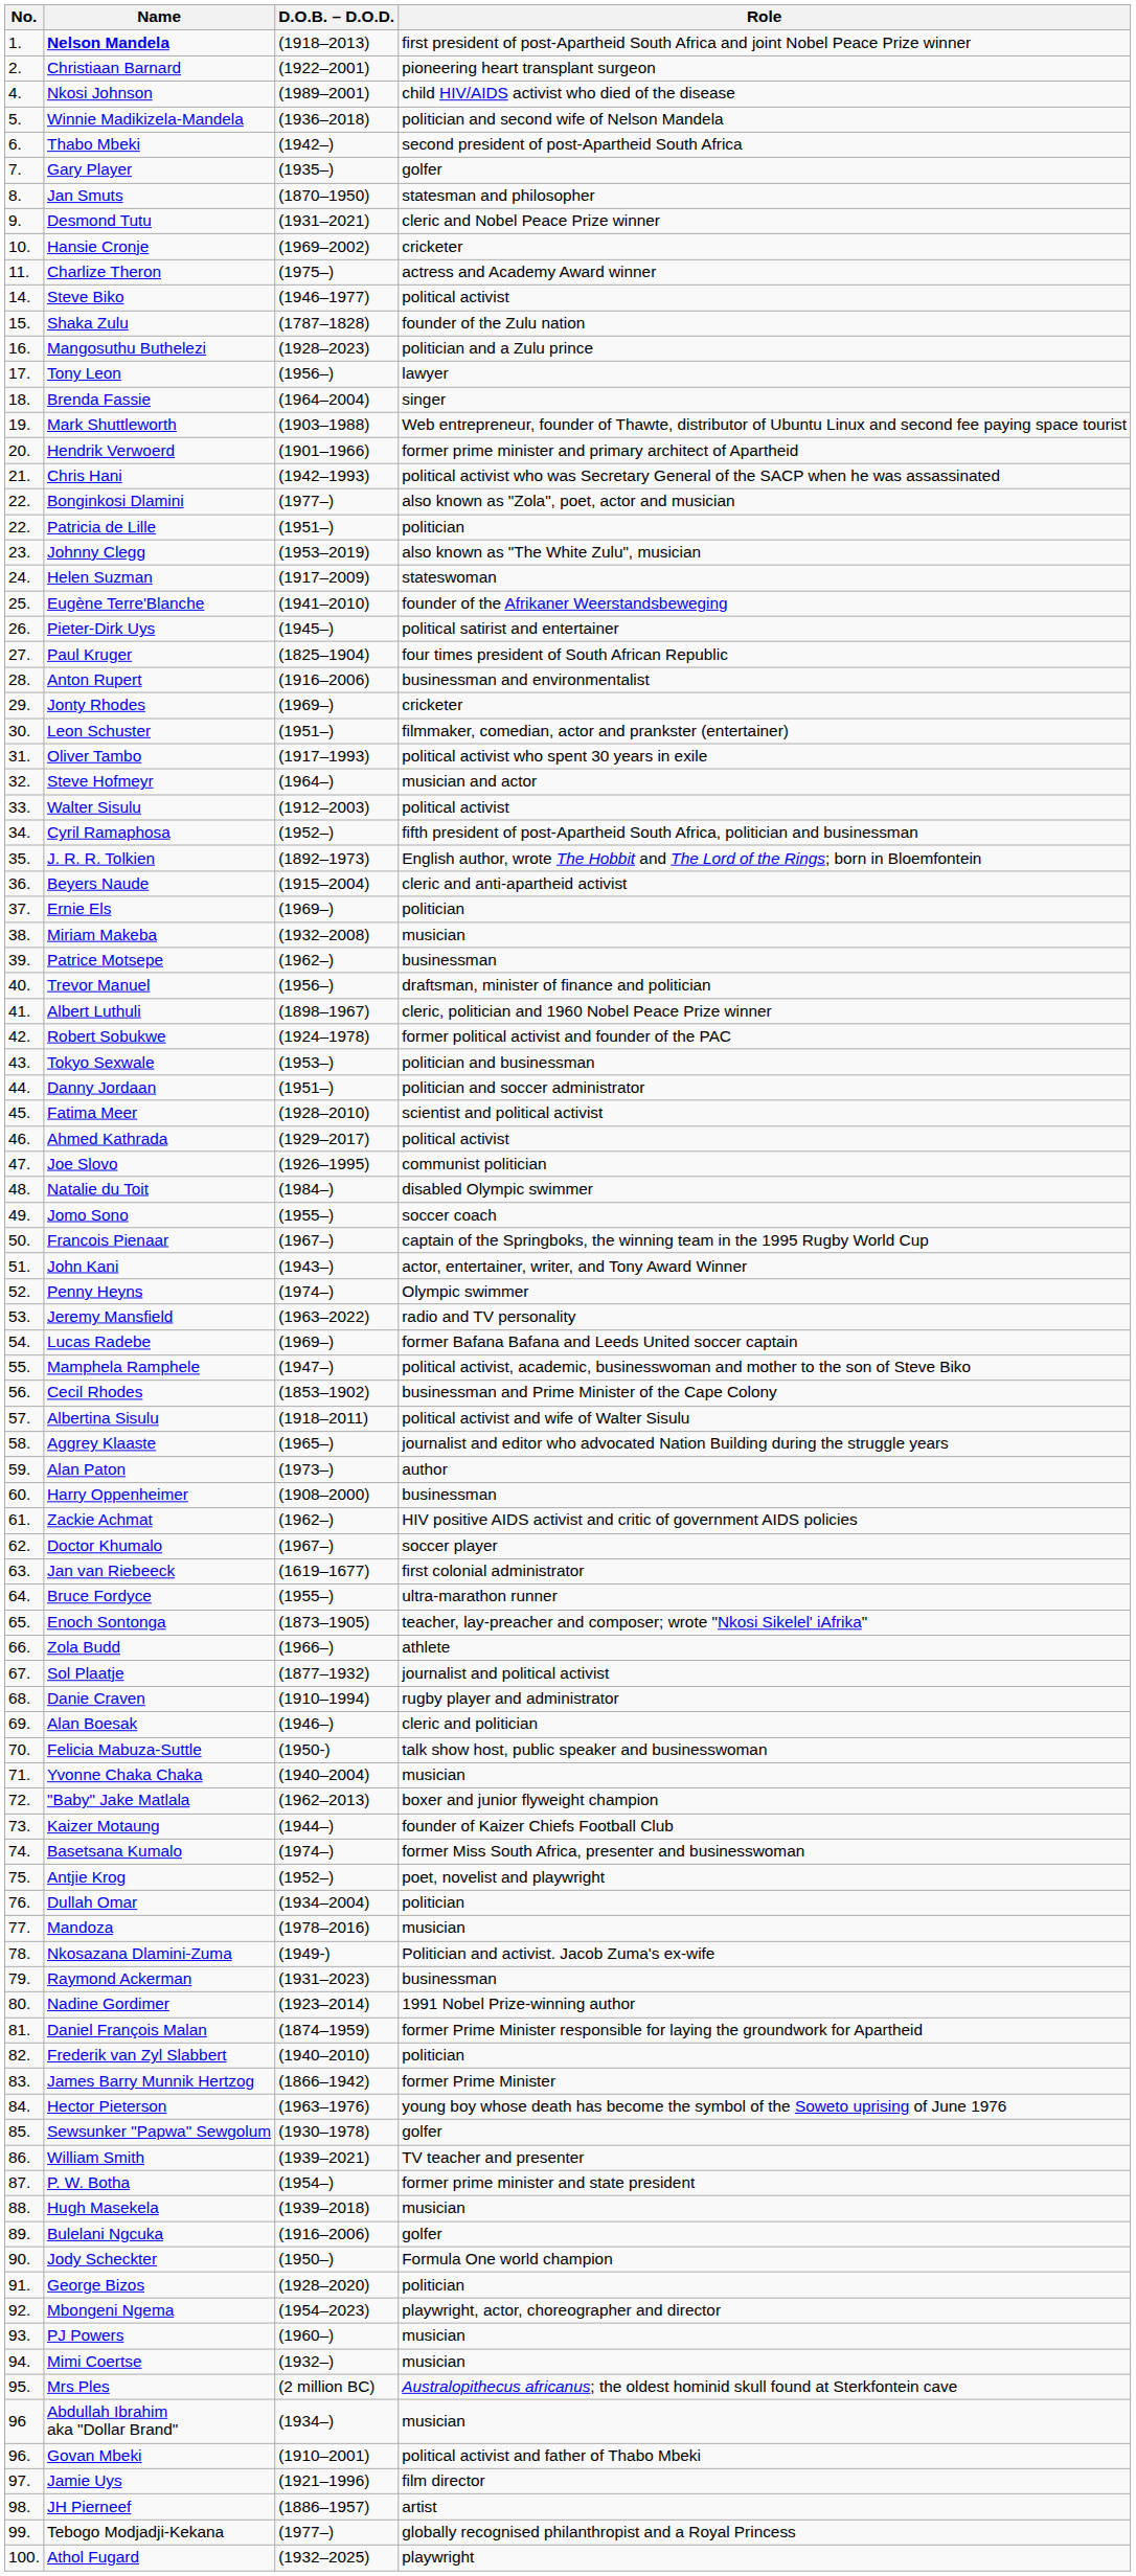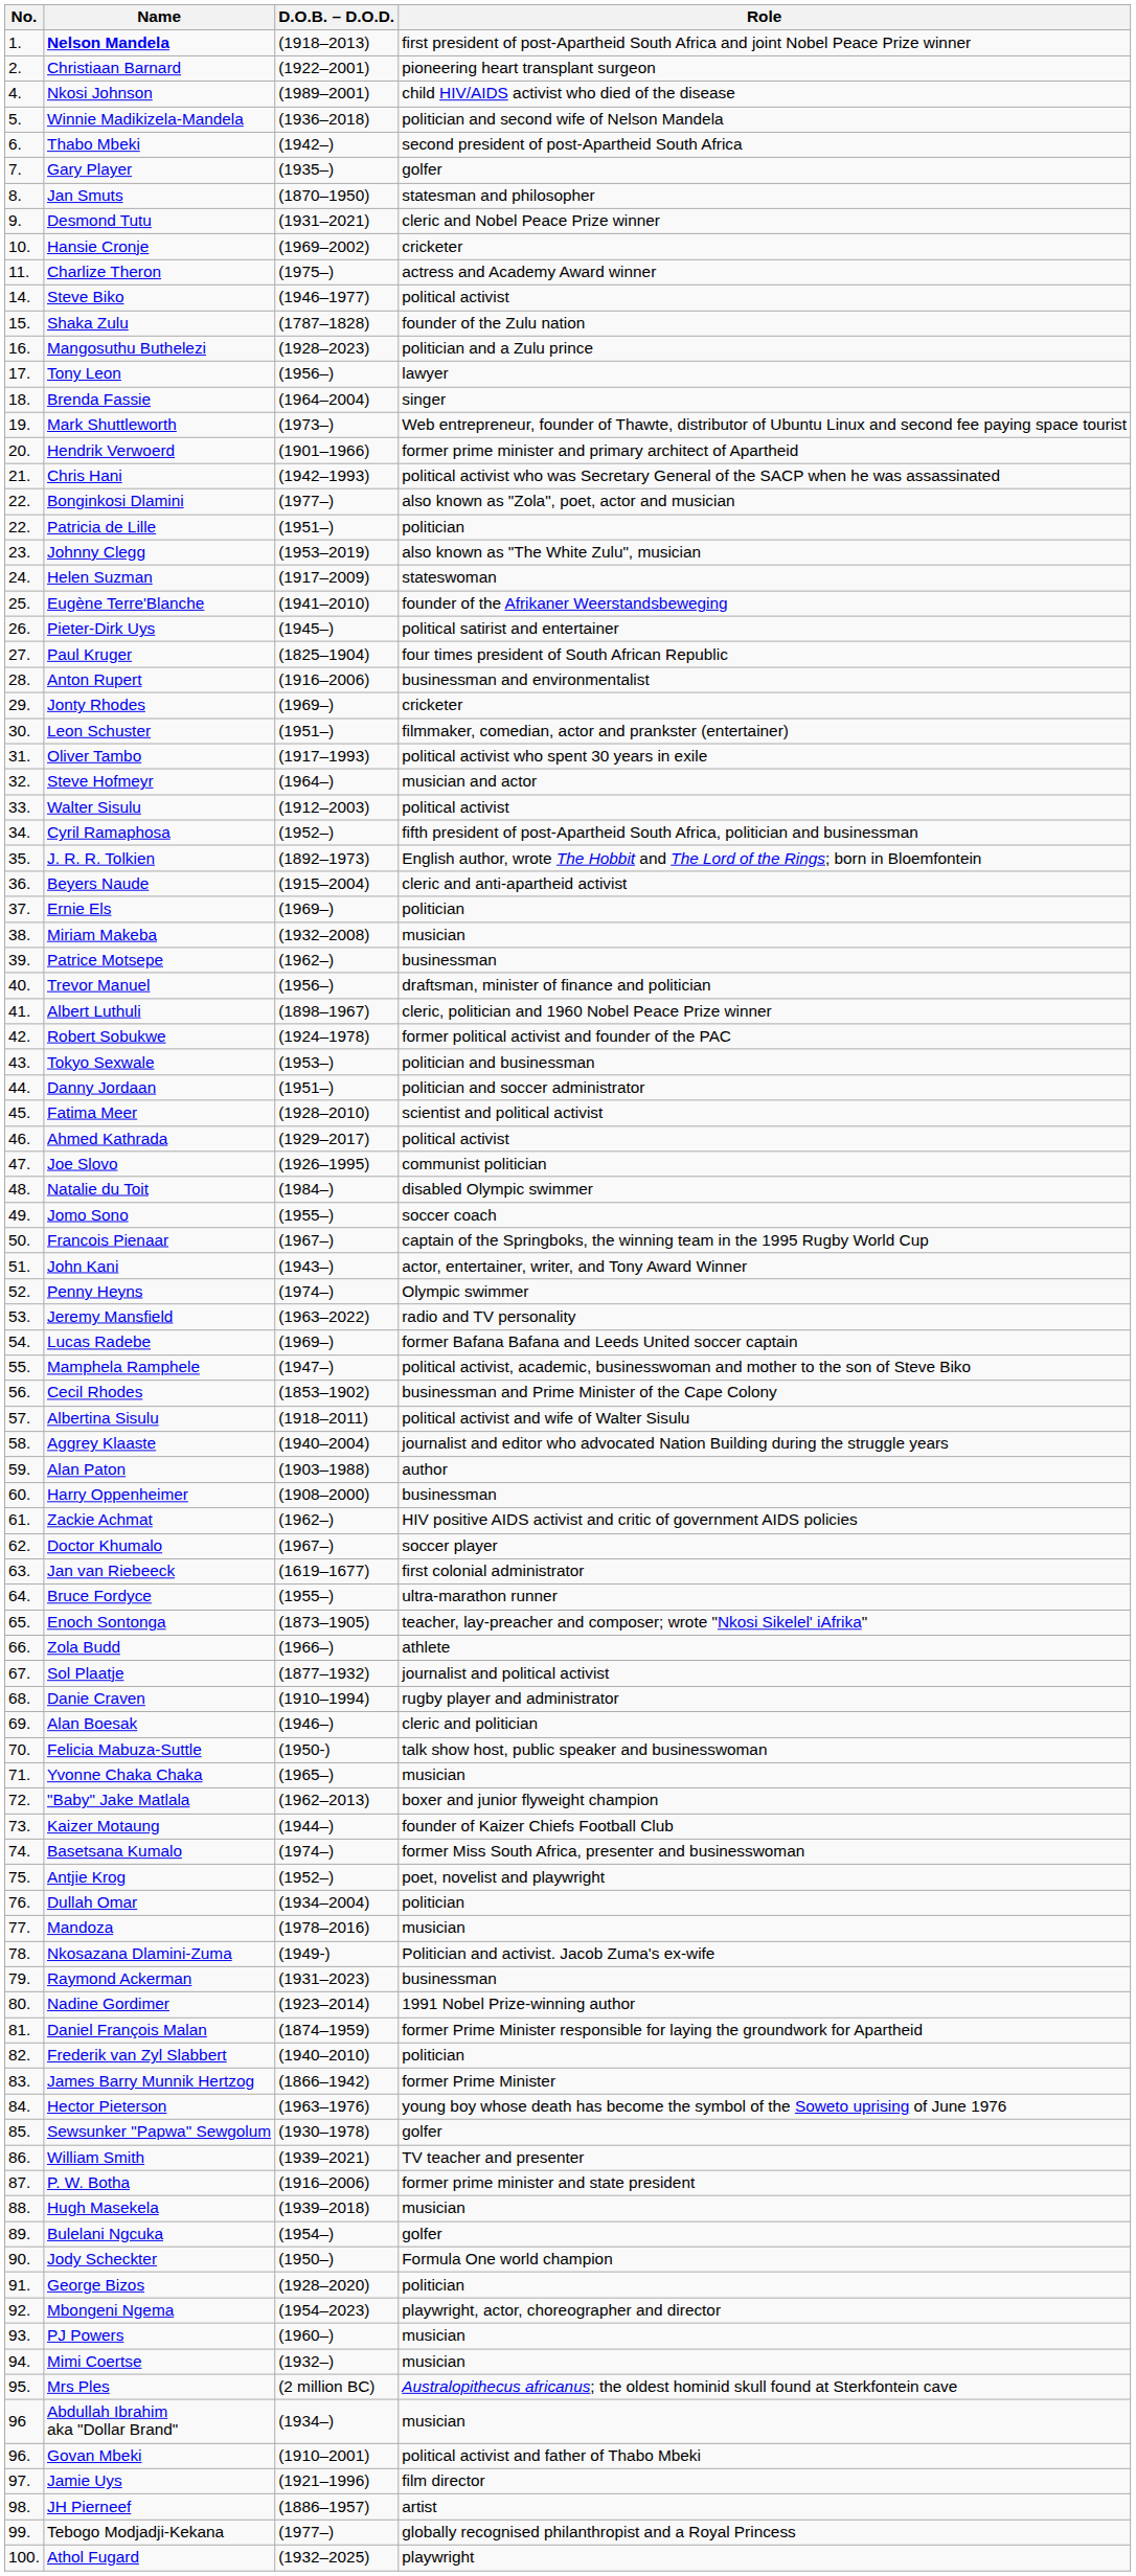Mark Shuttleworth | D.O.B. – D.O.D.: (1903–1988) -> (1973–)
Aggrey Klaaste | D.O.B. – D.O.D.: (1965–) -> (1940–2004)
Alan Paton | D.O.B. – D.O.D.: (1973–) -> (1903–1988)
Yvonne Chaka Chaka | D.O.B. – D.O.D.: (1940–2004) -> (1965–)
P. W. Botha | D.O.B. – D.O.D.: (1954–) -> (1916–2006)
Bulelani Ngcuka | D.O.B. – D.O.D.: (1916–2006) -> (1954–)
